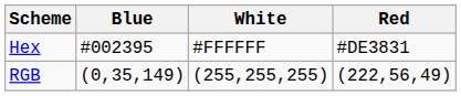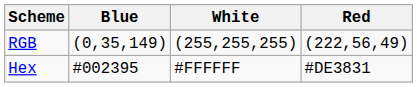rows swapped: RGB <-> Hex
